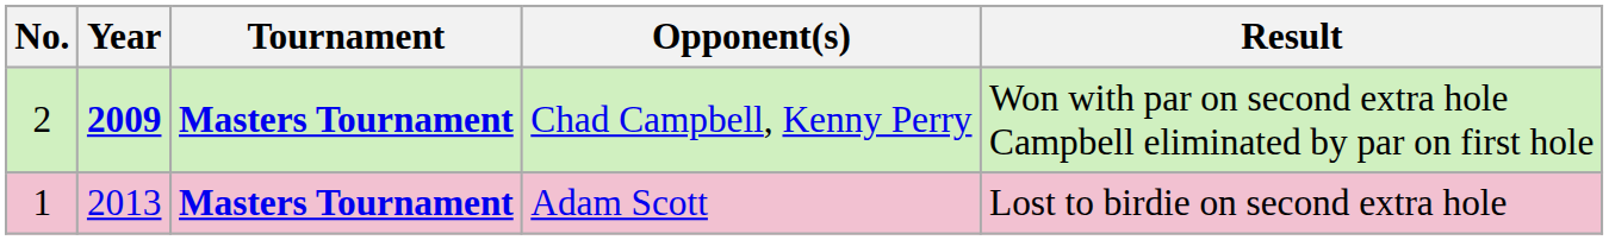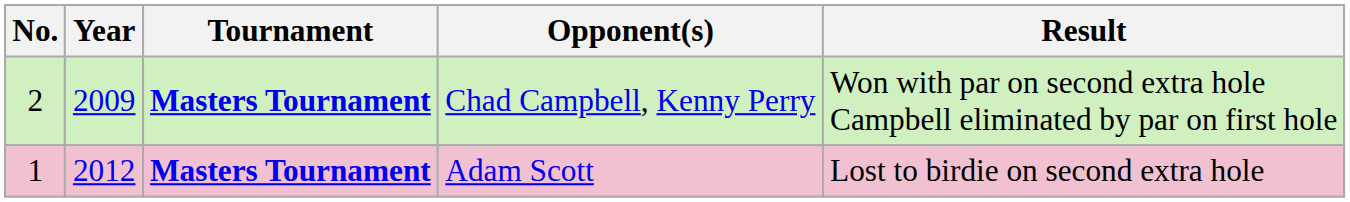Chad Campbell, Kenny Perry | Year: bold -> normal
Adam Scott | Year: 2013 -> 2012
